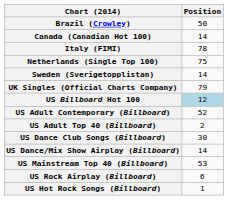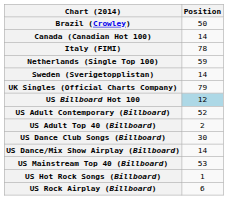Netherlands (Single Top 100) | Position: 75 -> 59
rows swapped: US Hot Rock Songs (Billboard) <-> US Rock Airplay (Billboard)
